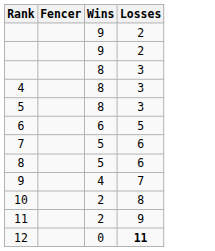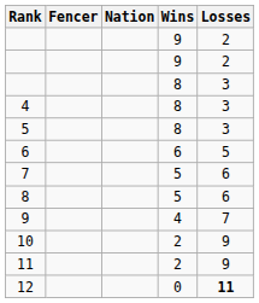+ column: Nation
10 | Losses: 8 -> 9
